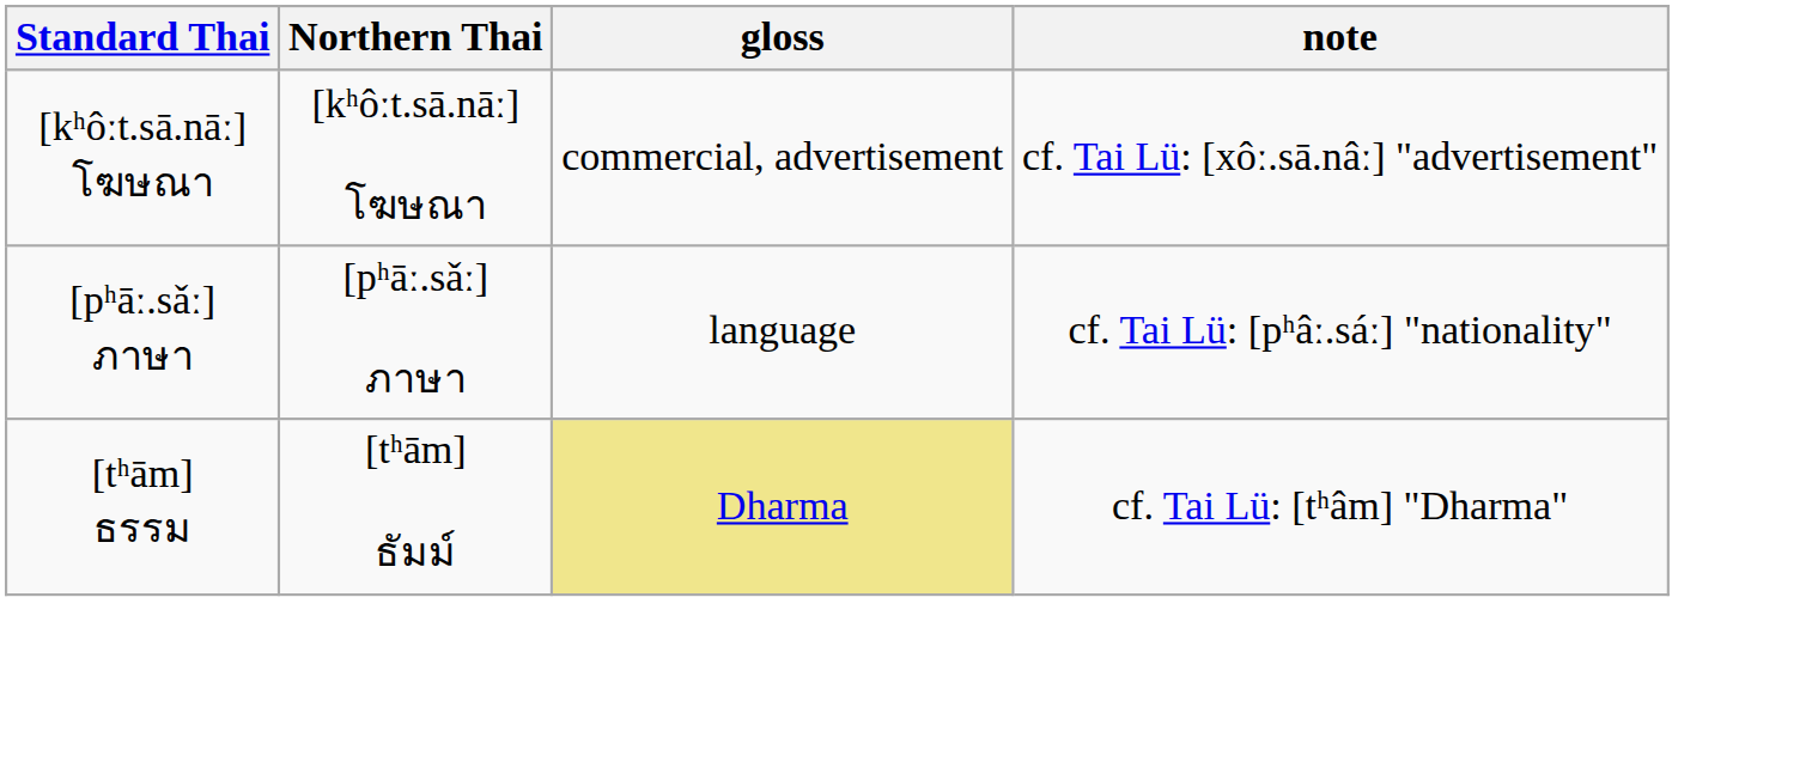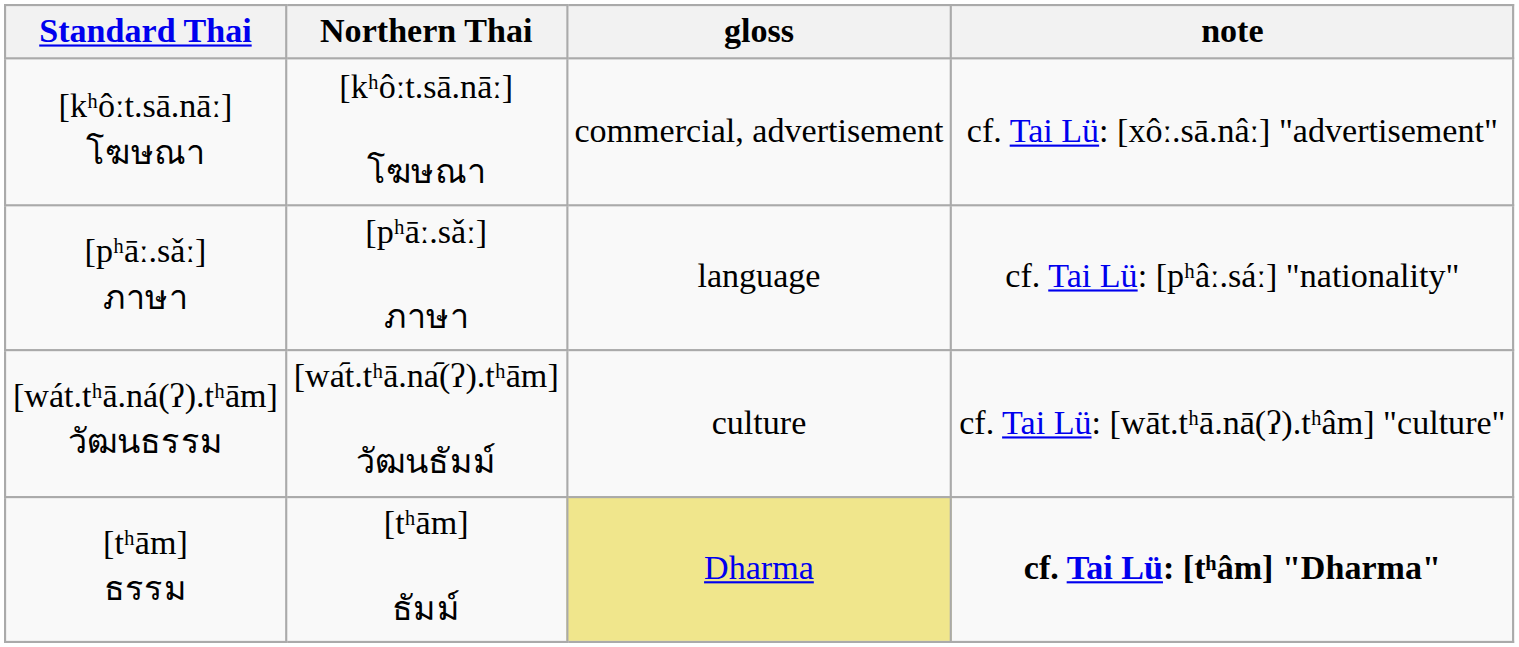+ row: [wát.tʰā.ná(ʔ).tʰām] วัฒนธรรม | [wa᷇t.tʰā.na᷇(ʔ).tʰām] วัฒนธัมม์ | culture | cf. Tai Lü: [wāt.tʰā.nā(ʔ).tʰâm] "culture"
[tʰām] ธรรม | note: normal -> bold
